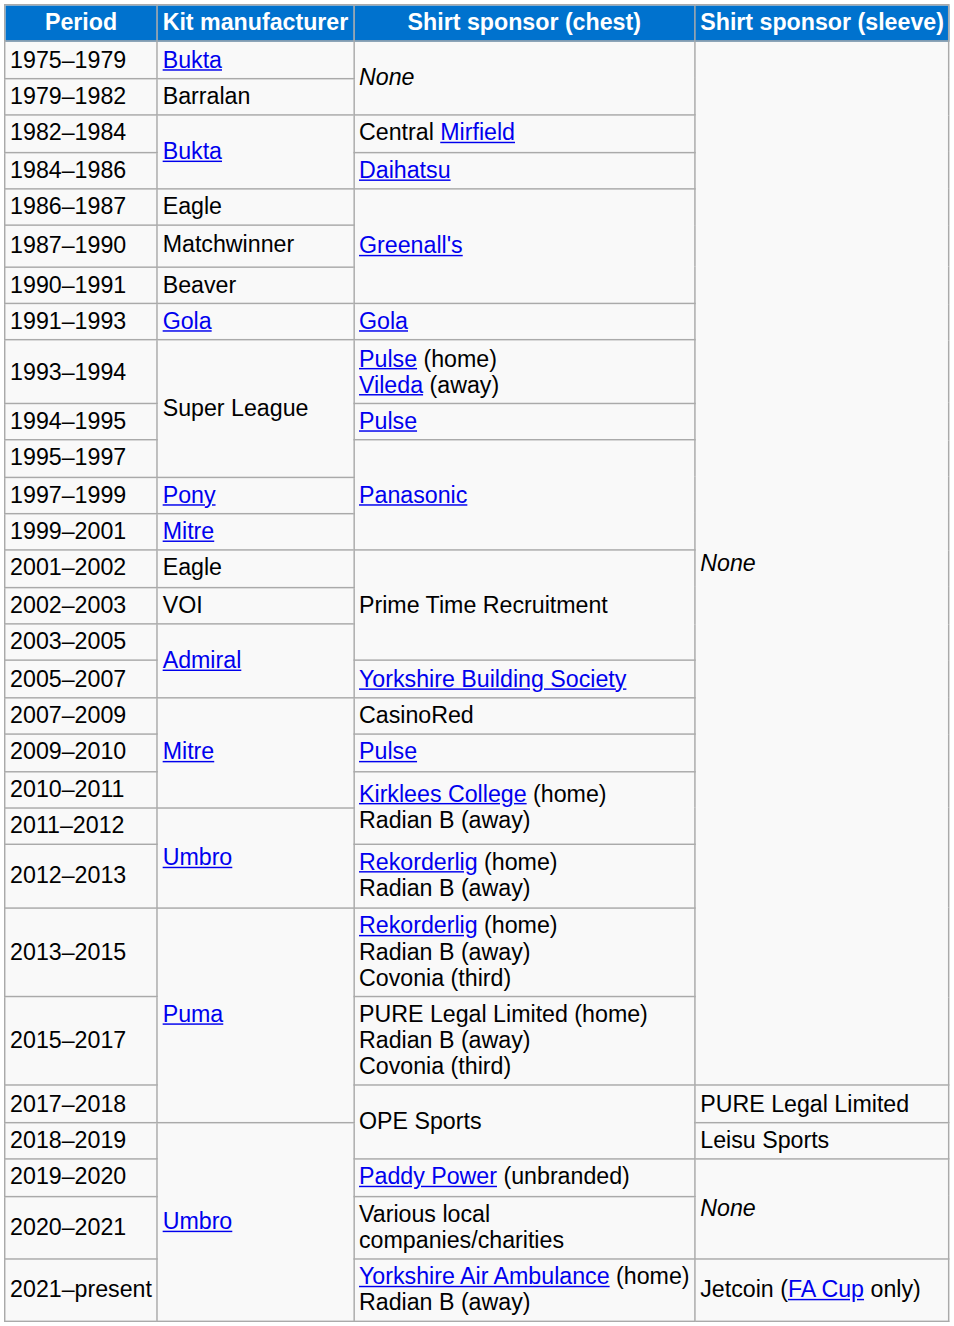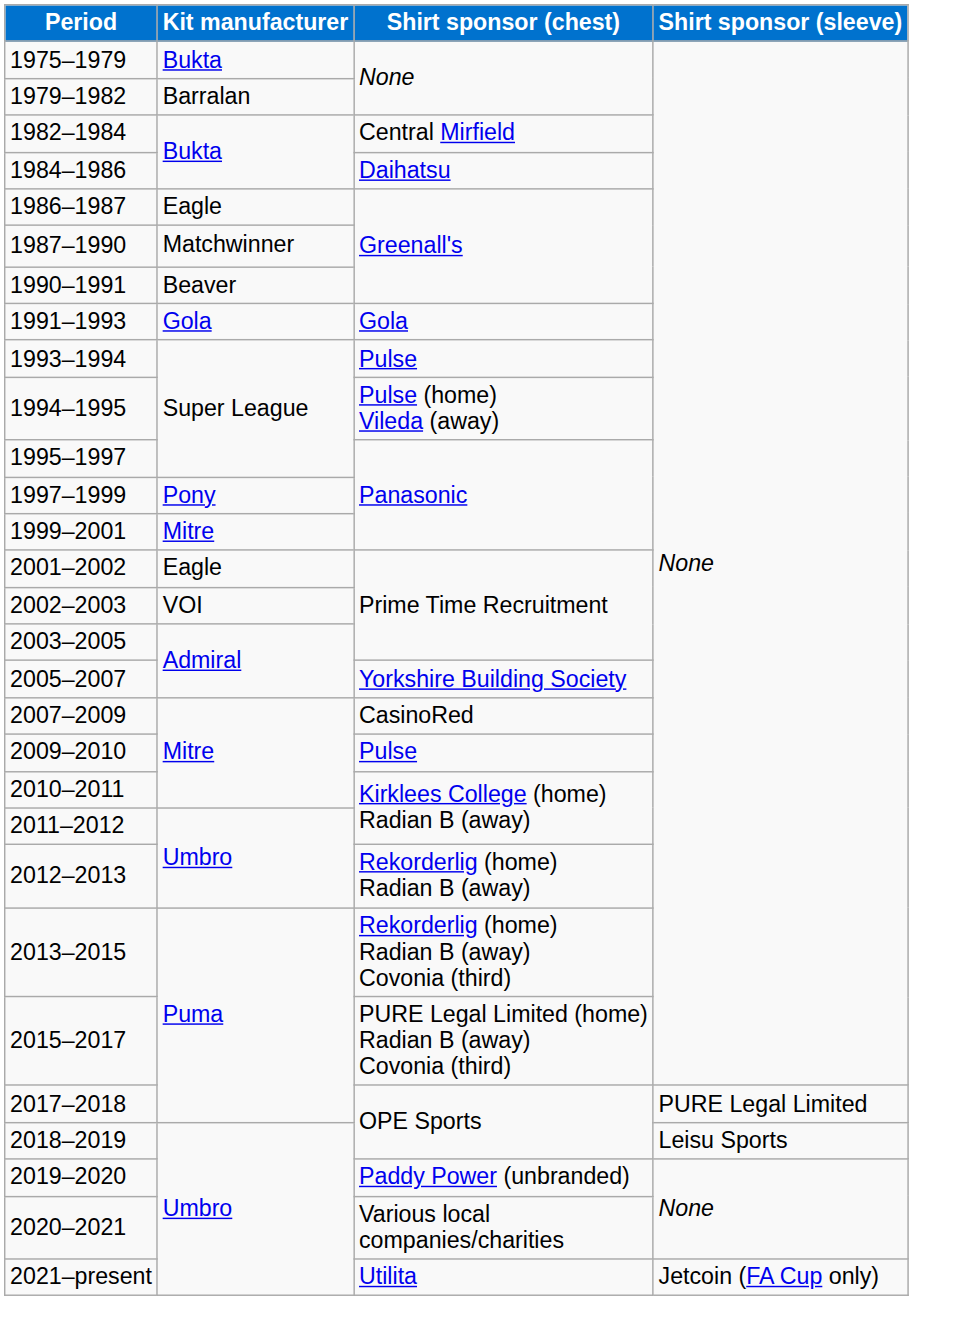1993–1994 | Shirt sponsor (chest): Pulse (home) Vileda (away) -> Pulse
1994–1995 | Shirt sponsor (chest): Pulse -> Pulse (home) Vileda (away)
2021–present | Shirt sponsor (chest): Yorkshire Air Ambulance (home) Radian B (away) -> Utilita
